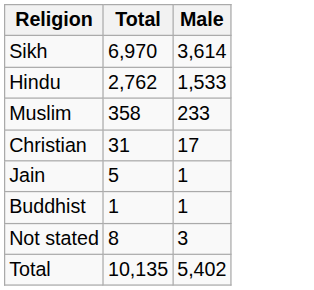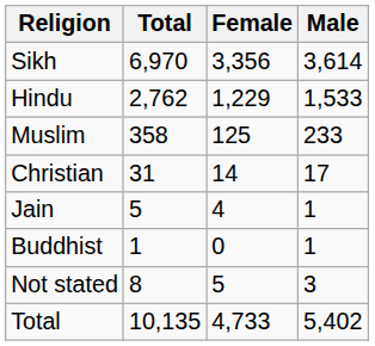+ column: Female | 3,356 | 1,229 | 125 | 14 | 4 | 0 | 5 | 4,733
